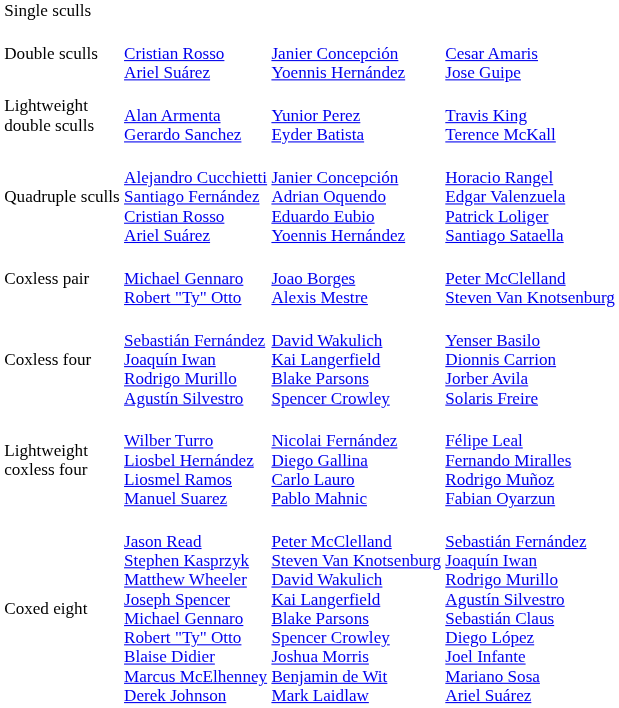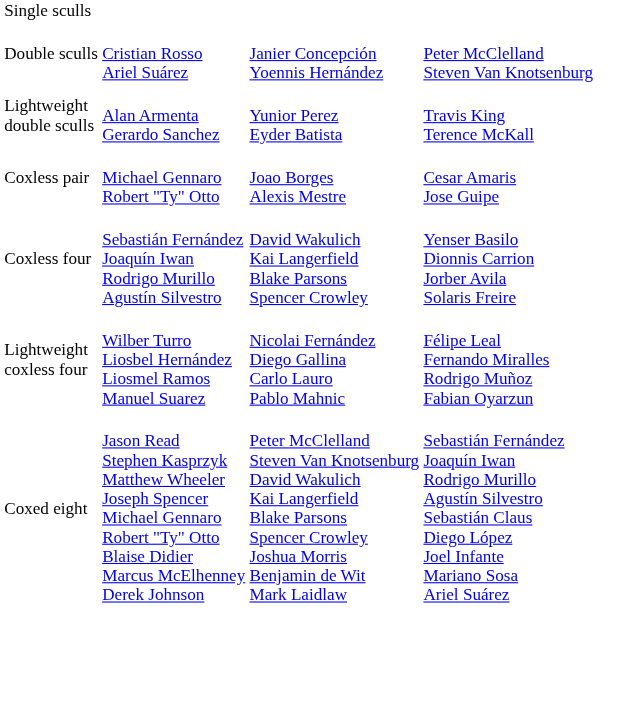Double sculls | column 4: Cesar Amaris Jose Guipe -> Peter McClelland Steven Van Knotsenburg
- row: Quadruple sculls | Alejandro Cucchietti Santiago Fernández Cristian Rosso Ariel Suárez | Janier Concepción Adrian Oquendo Eduardo Eubio Yoennis Hernández | Horacio Rangel Edgar Valenzuela Patrick Loliger Santiago Sataella
Coxless pair | column 4: Peter McClelland Steven Van Knotsenburg -> Cesar Amaris Jose Guipe
